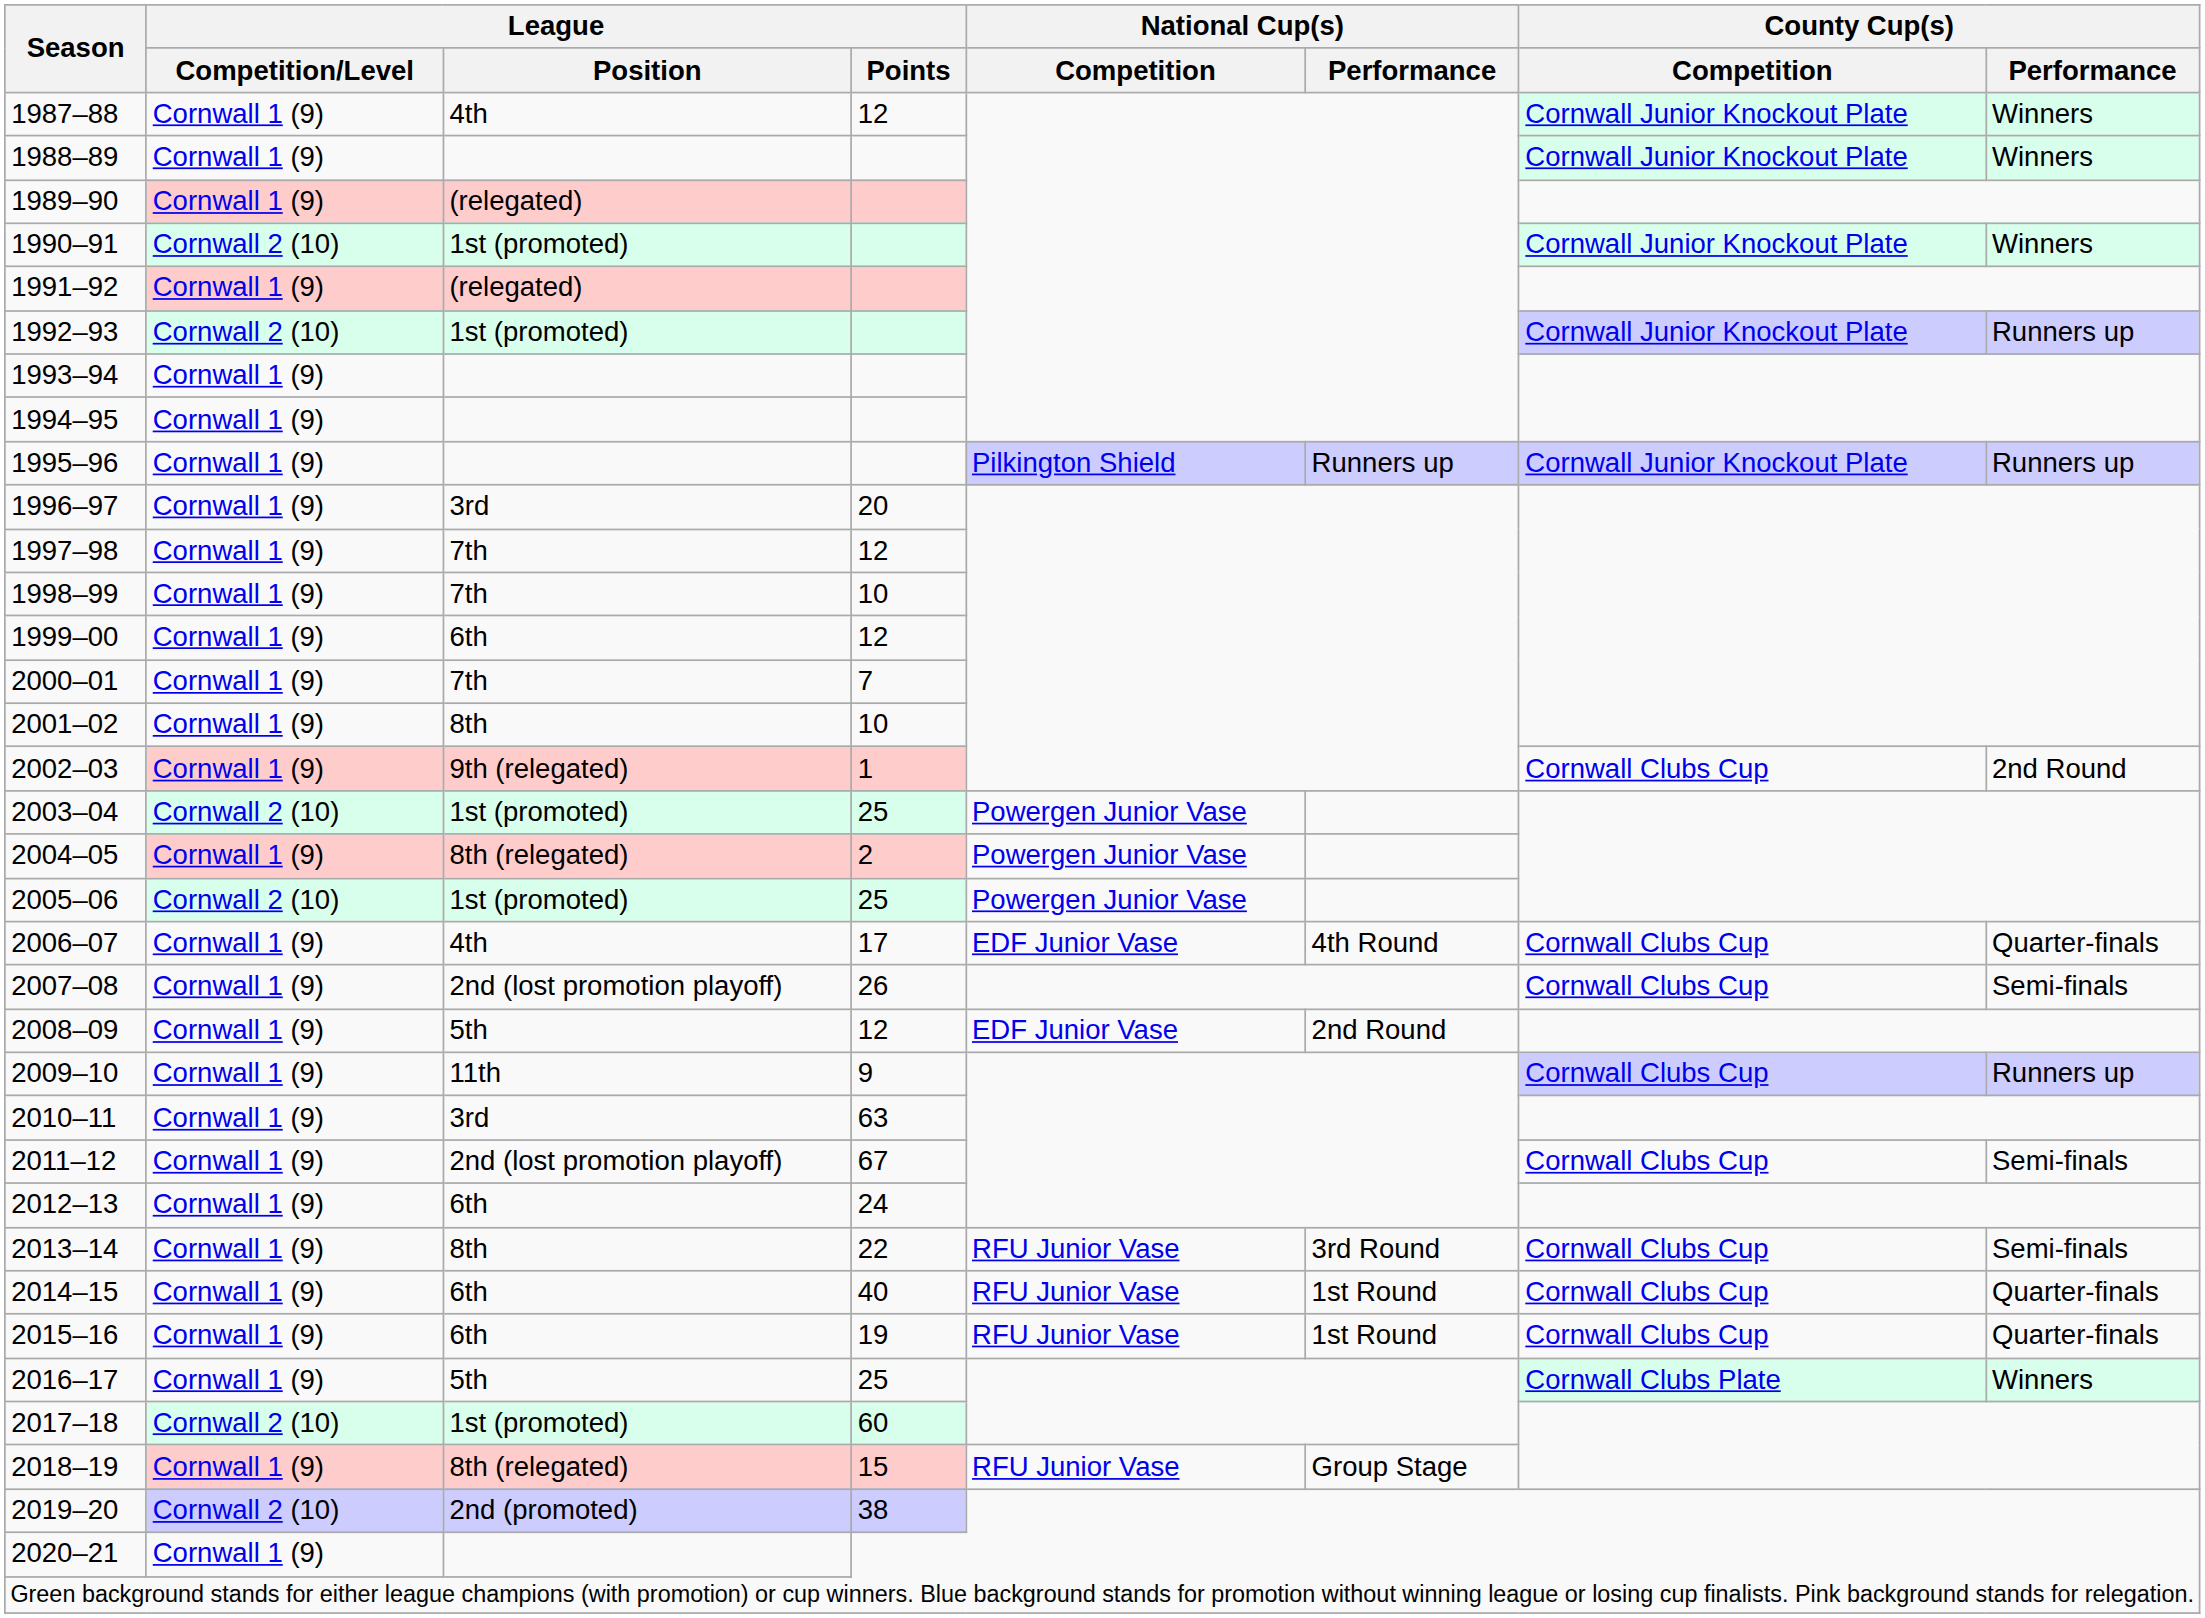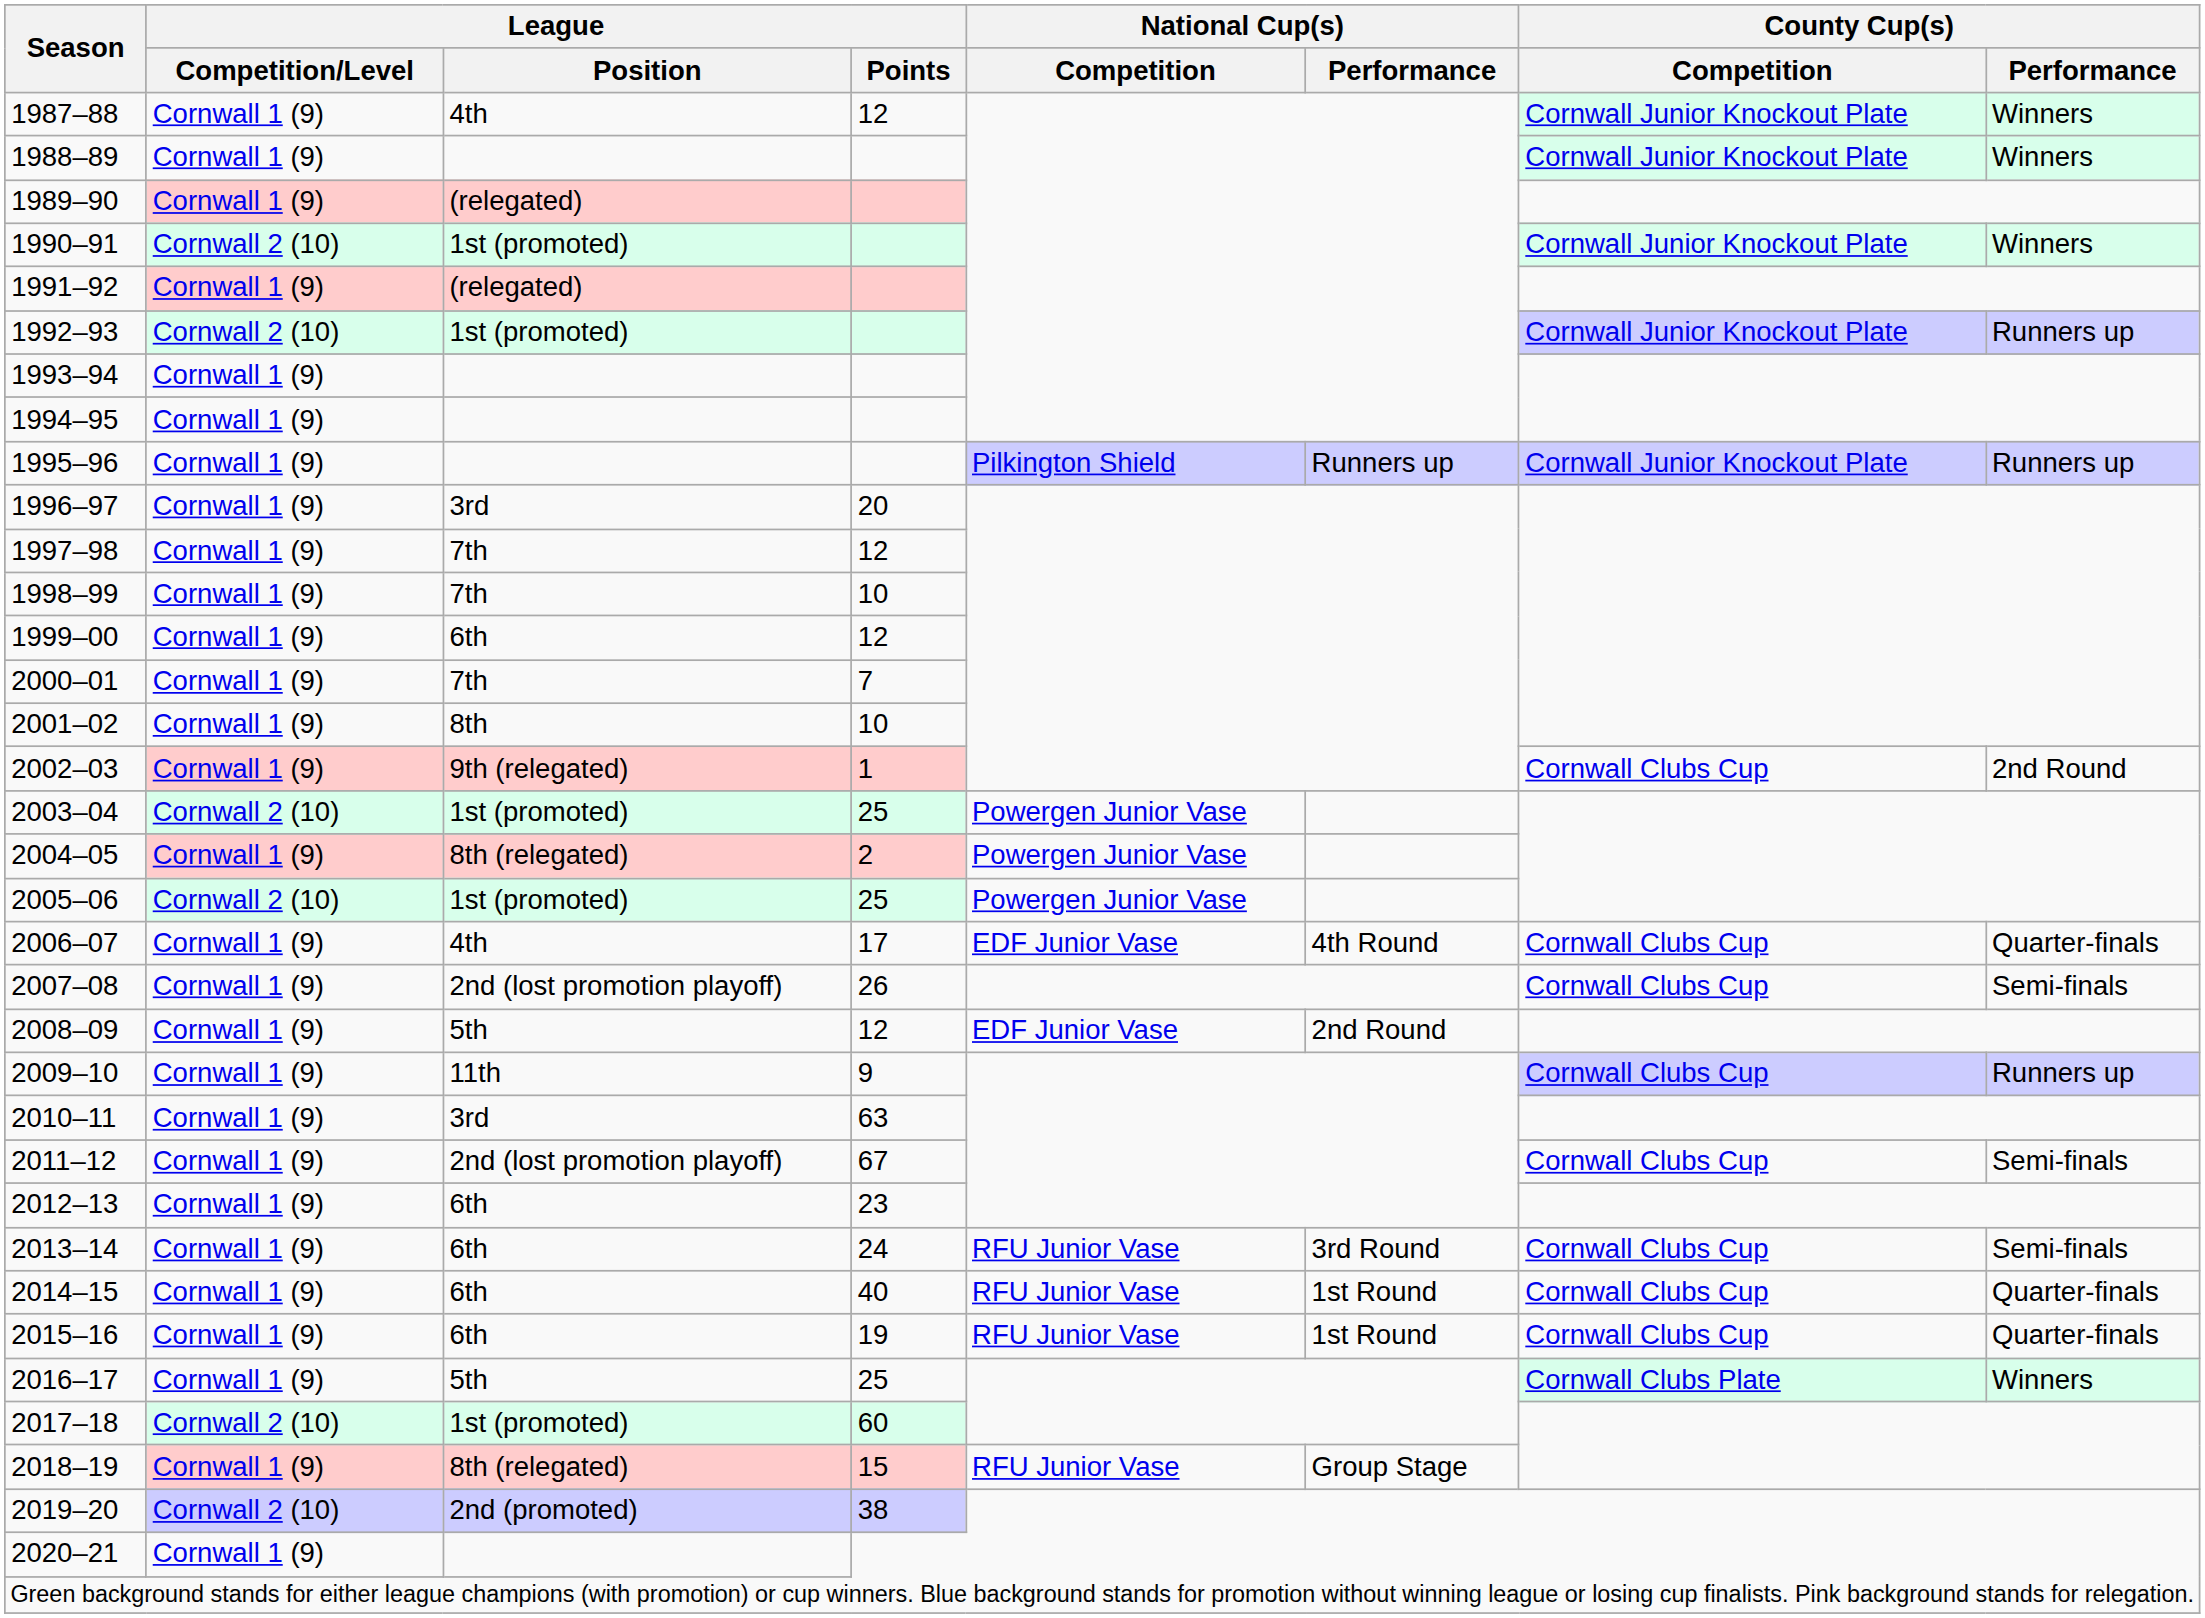2012–13 | League / Points: 24 -> 23
2013–14 | League / Position: 8th -> 6th
2013–14 | League / Points: 22 -> 24
